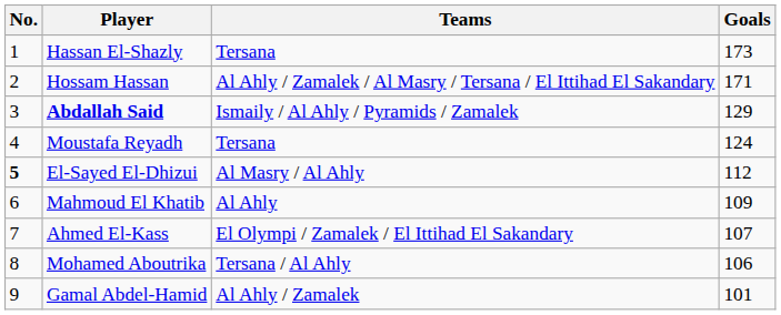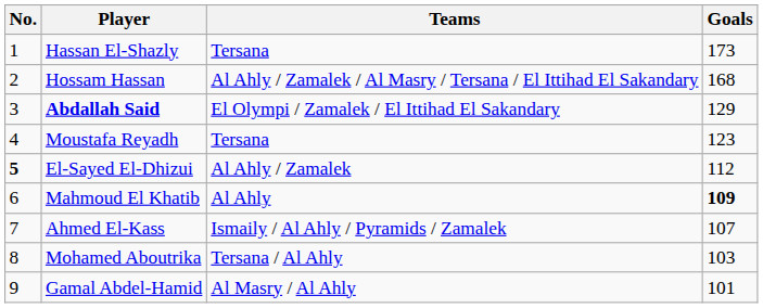Hossam Hassan | Goals: 171 -> 168
Abdallah Said | Teams: Ismaily / Al Ahly / Pyramids / Zamalek -> El Olympi / Zamalek / El Ittihad El Sakandary
Moustafa Reyadh | Goals: 124 -> 123
El-Sayed El-Dhizui | Teams: Al Masry / Al Ahly -> Al Ahly / Zamalek
Mahmoud El Khatib | Goals: normal -> bold
Ahmed El-Kass | Teams: El Olympi / Zamalek / El Ittihad El Sakandary -> Ismaily / Al Ahly / Pyramids / Zamalek
Mohamed Aboutrika | Goals: 106 -> 103
Gamal Abdel-Hamid | Teams: Al Ahly / Zamalek -> Al Masry / Al Ahly
